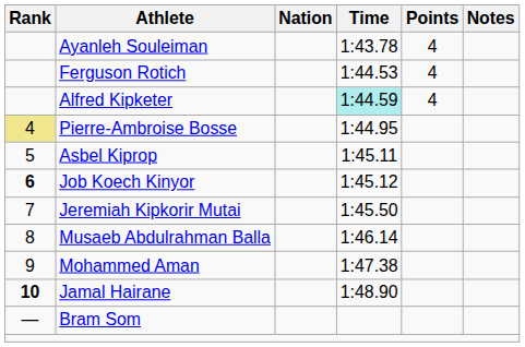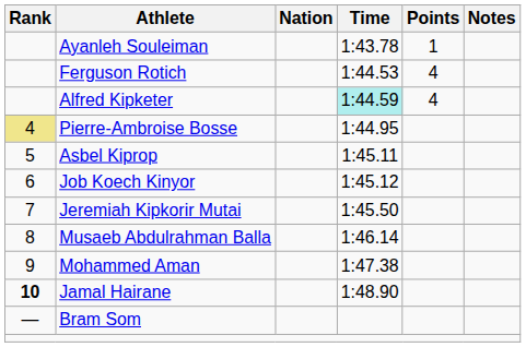Ayanleh Souleiman | Points: 4 -> 1
Job Koech Kinyor | Rank: bold -> normal
